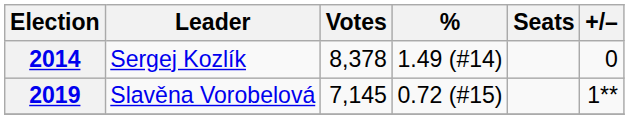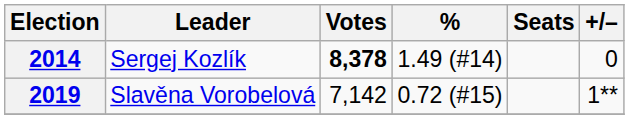2014 | Votes: normal -> bold
2019 | Votes: 7,145 -> 7,142
